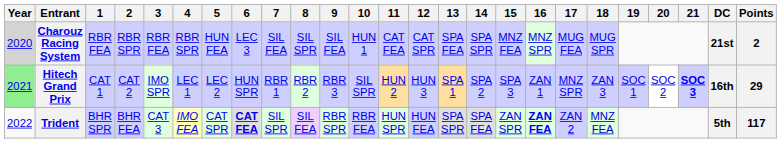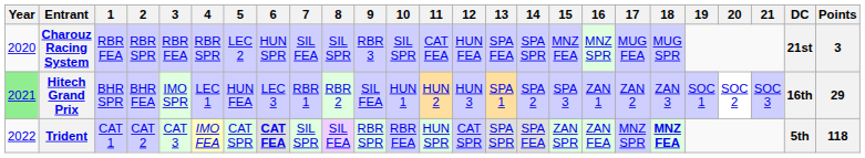Charouz Racing System | Year: lightgrey background -> no background
Charouz Racing System | 5: HUN FEA -> LEC 2
Charouz Racing System | 6: LEC 3 -> HUN SPR
Charouz Racing System | 9: SIL FEA -> RBR 3
Charouz Racing System | 10: HUN 1 -> SIL SPR
Charouz Racing System | 12: CAT SPR -> HUN FEA
Charouz Racing System | Points: 2 -> 3
Hitech Grand Prix | 1: CAT 1 -> BHR SPR
Hitech Grand Prix | 2: CAT 2 -> BHR FEA
Hitech Grand Prix | 5: LEC 2 -> HUN FEA
Hitech Grand Prix | 6: HUN SPR -> LEC 3
Hitech Grand Prix | 9: RBR 3 -> SIL FEA
Hitech Grand Prix | 10: SIL SPR -> HUN 1
Hitech Grand Prix | 17: MNZ SPR -> ZAN 2
Hitech Grand Prix | 21: bold -> normal
Trident | 1: BHR SPR -> CAT 1
Trident | 2: BHR FEA -> CAT 2
Trident | 12: HUN FEA -> CAT SPR
Trident | 16: bold -> normal
Trident | 17: ZAN 2 -> MNZ SPR
Trident | 18: normal -> bold
Trident | Points: 117 -> 118
